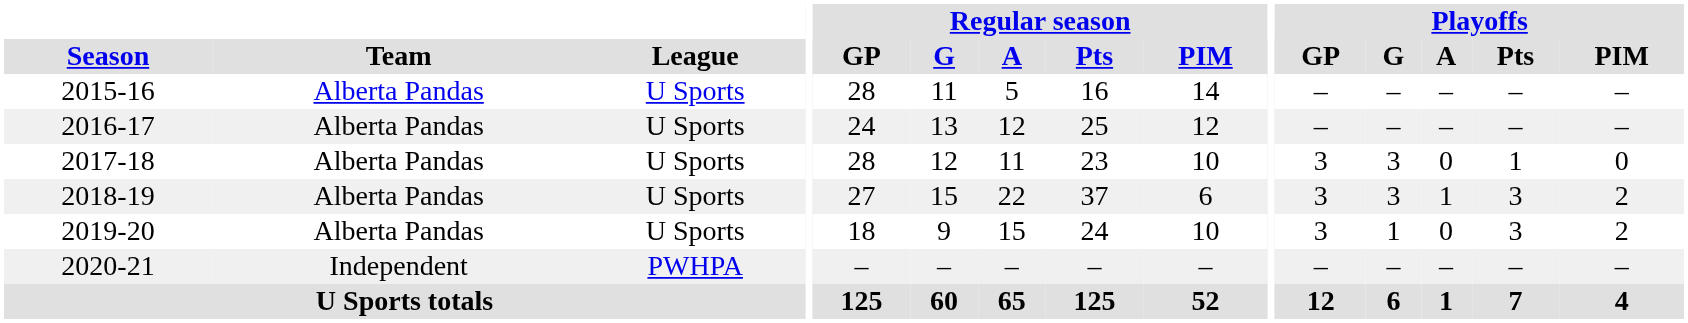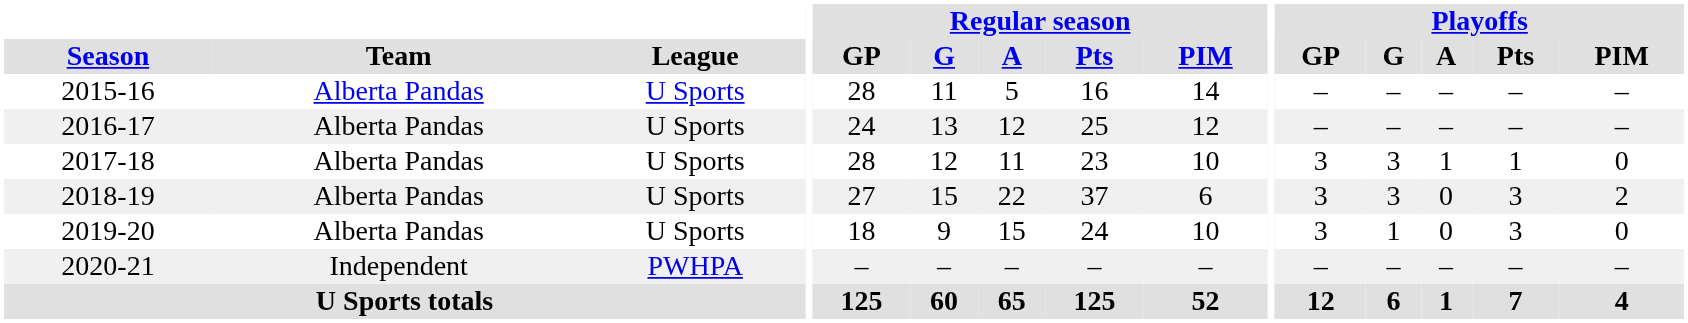2017-18 | Playoffs / A: 0 -> 1
2018-19 | Playoffs / A: 1 -> 0
2019-20 | Playoffs / PIM: 2 -> 0
